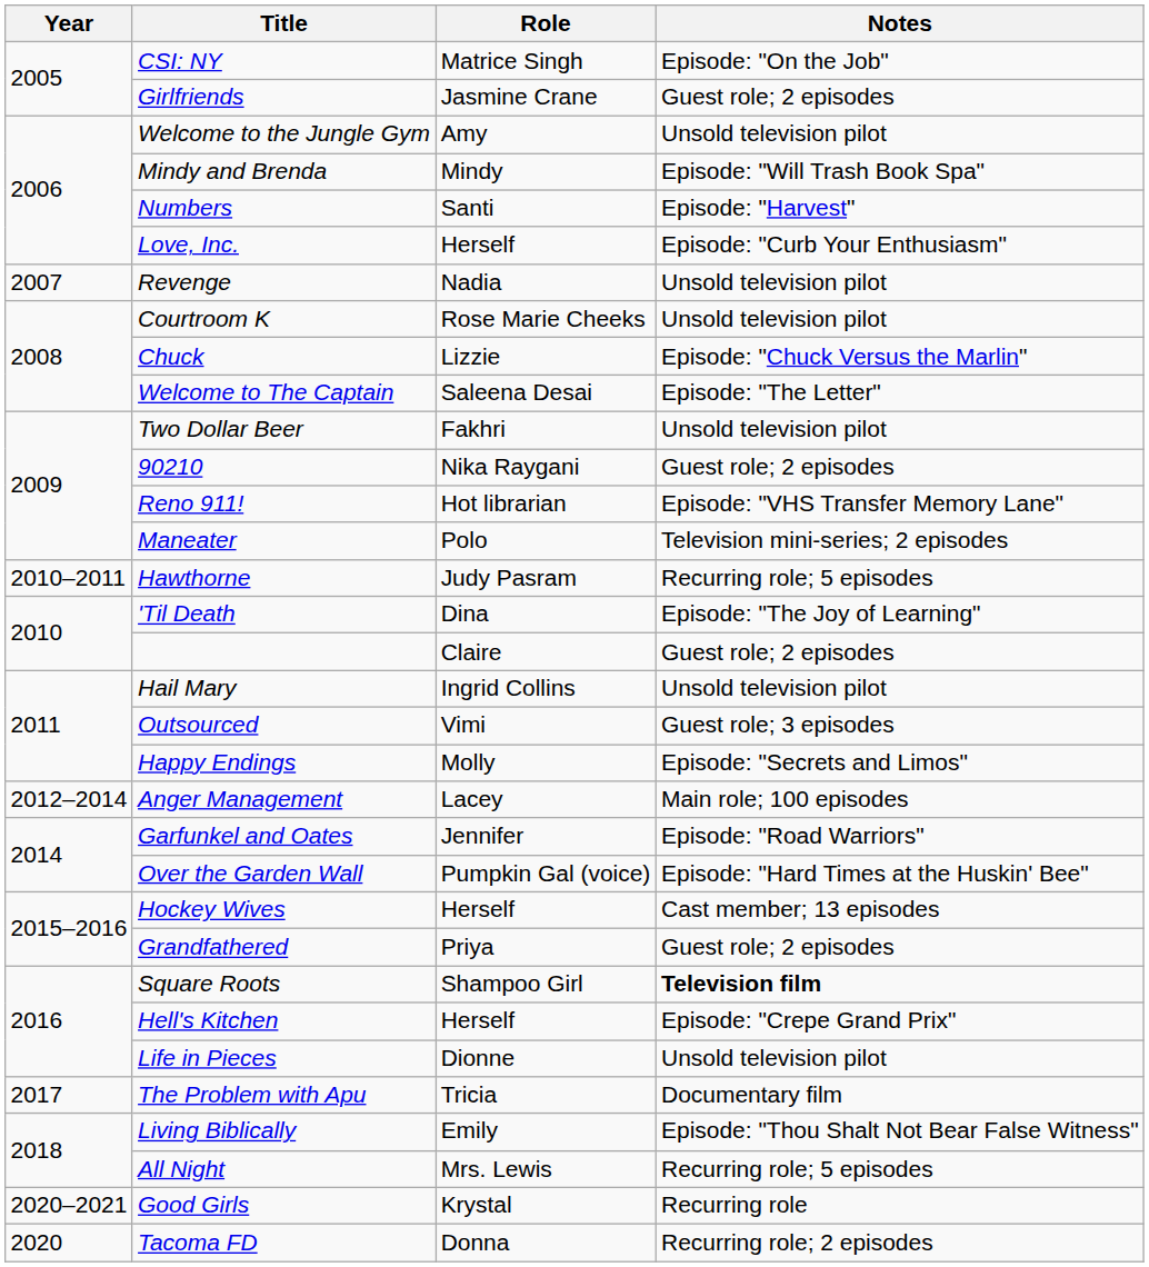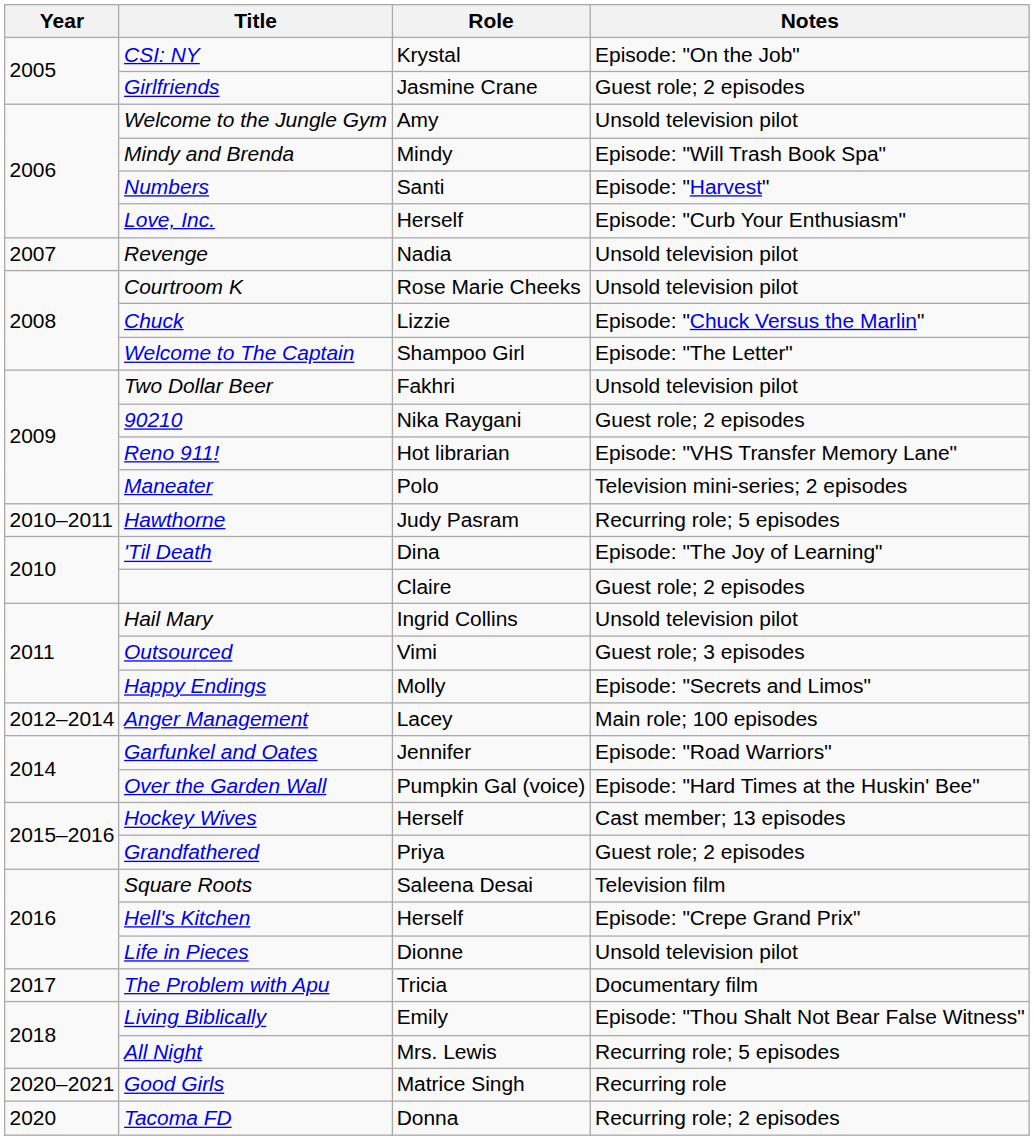CSI: NY | Role: Matrice Singh -> Krystal
Welcome to The Captain | Role: Saleena Desai -> Shampoo Girl
Square Roots | Role: Shampoo Girl -> Saleena Desai
Square Roots | Notes: bold -> normal
Good Girls | Role: Krystal -> Matrice Singh
